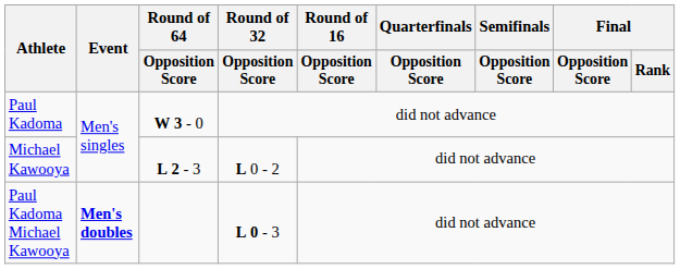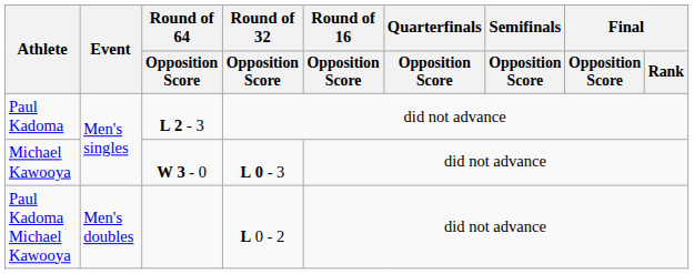Paul Kadoma | Round of 64 / Opposition Score: W 3 - 0 -> L 2 - 3
Michael Kawooya | Round of 64 / Opposition Score: L 2 - 3 -> W 3 - 0
Michael Kawooya | Round of 32 / Opposition Score: L 0 - 2 -> L 0 - 3
Paul Kadoma Michael Kawooya | Event: bold -> normal
Paul Kadoma Michael Kawooya | Round of 32 / Opposition Score: L 0 - 3 -> L 0 - 2
